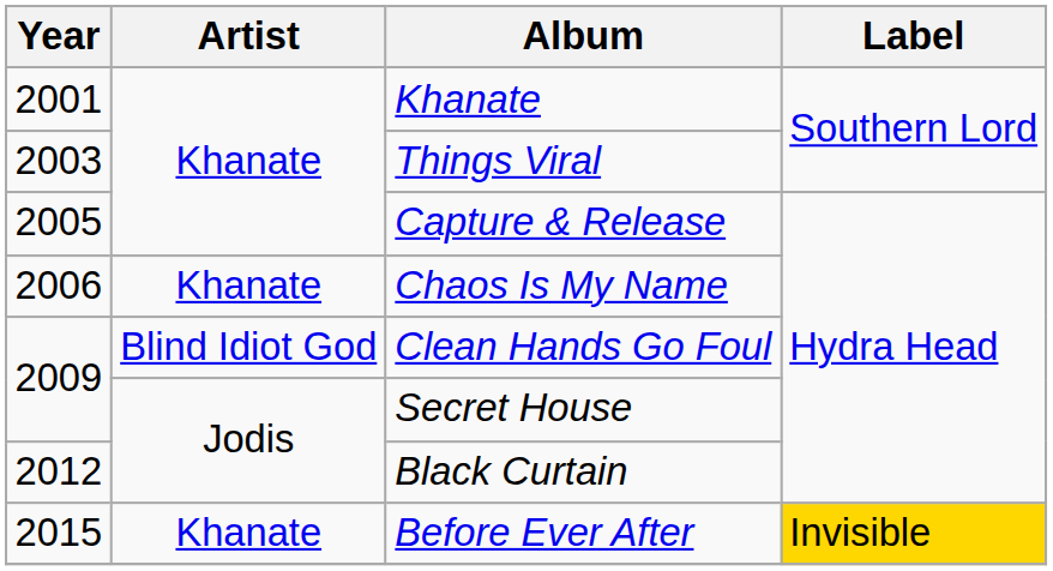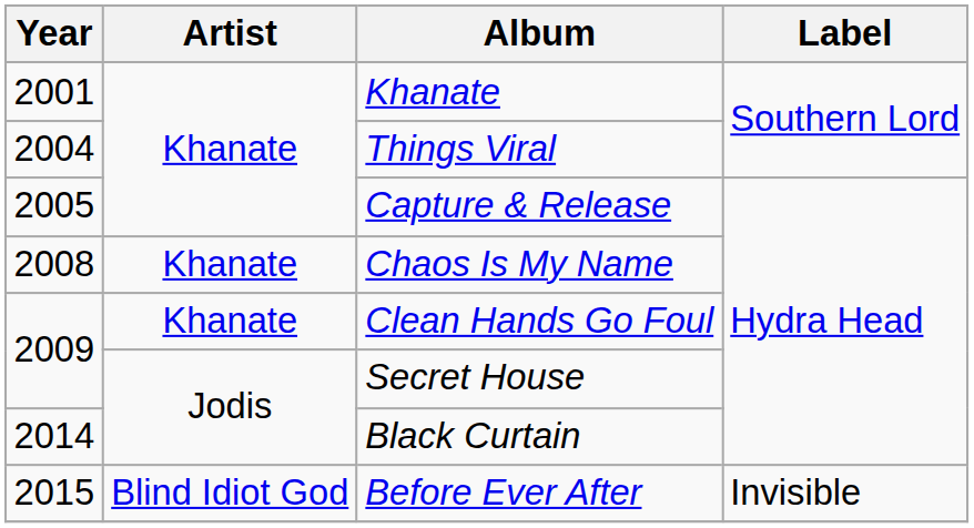Things Viral | Year: 2003 -> 2004
Chaos Is My Name | Year: 2006 -> 2008
Clean Hands Go Foul | Artist: Blind Idiot God -> Khanate
Black Curtain | Year: 2012 -> 2014
Before Ever After | Artist: Khanate -> Blind Idiot God
Before Ever After | Label: gold background -> no background
